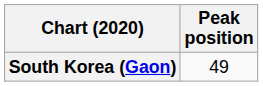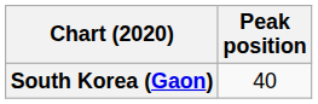South Korea (Gaon) | Peak position: 49 -> 40
